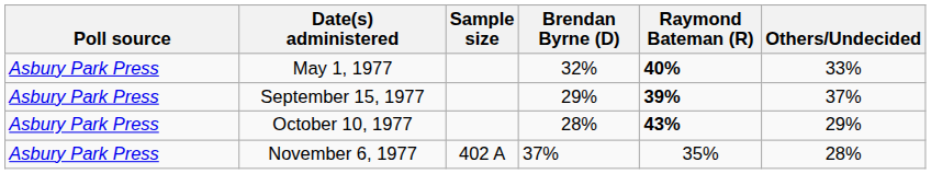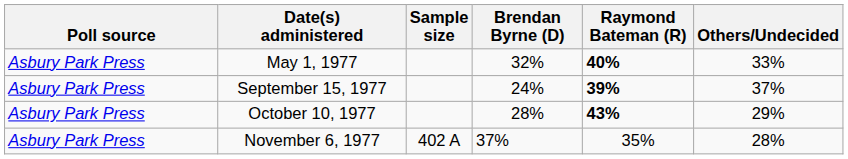September 15, 1977 | Brendan Byrne (D): 29% -> 24%
